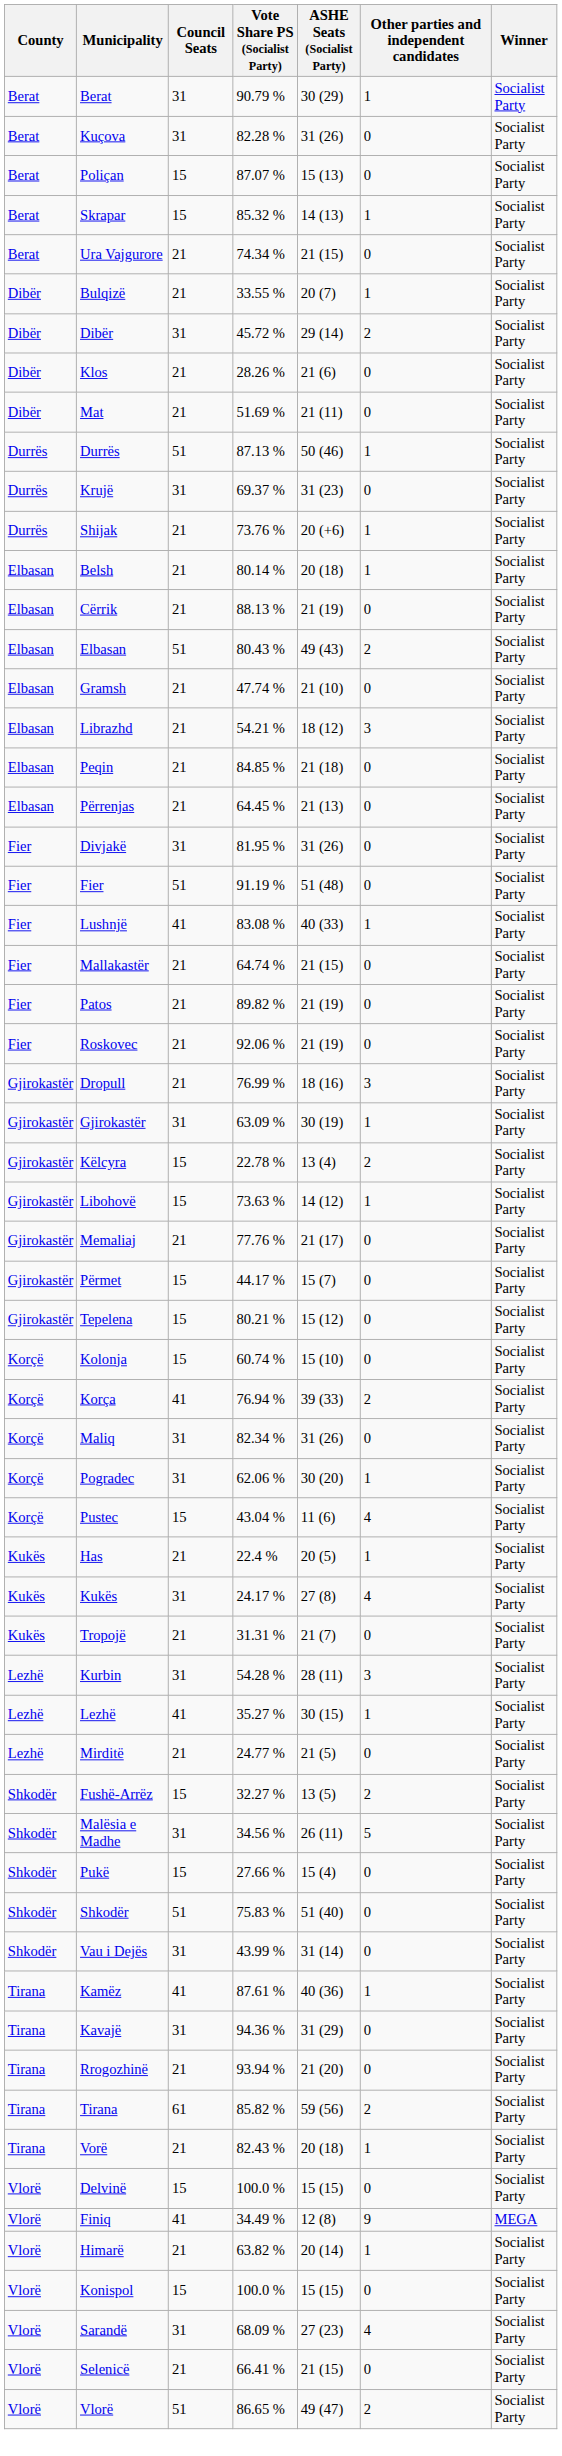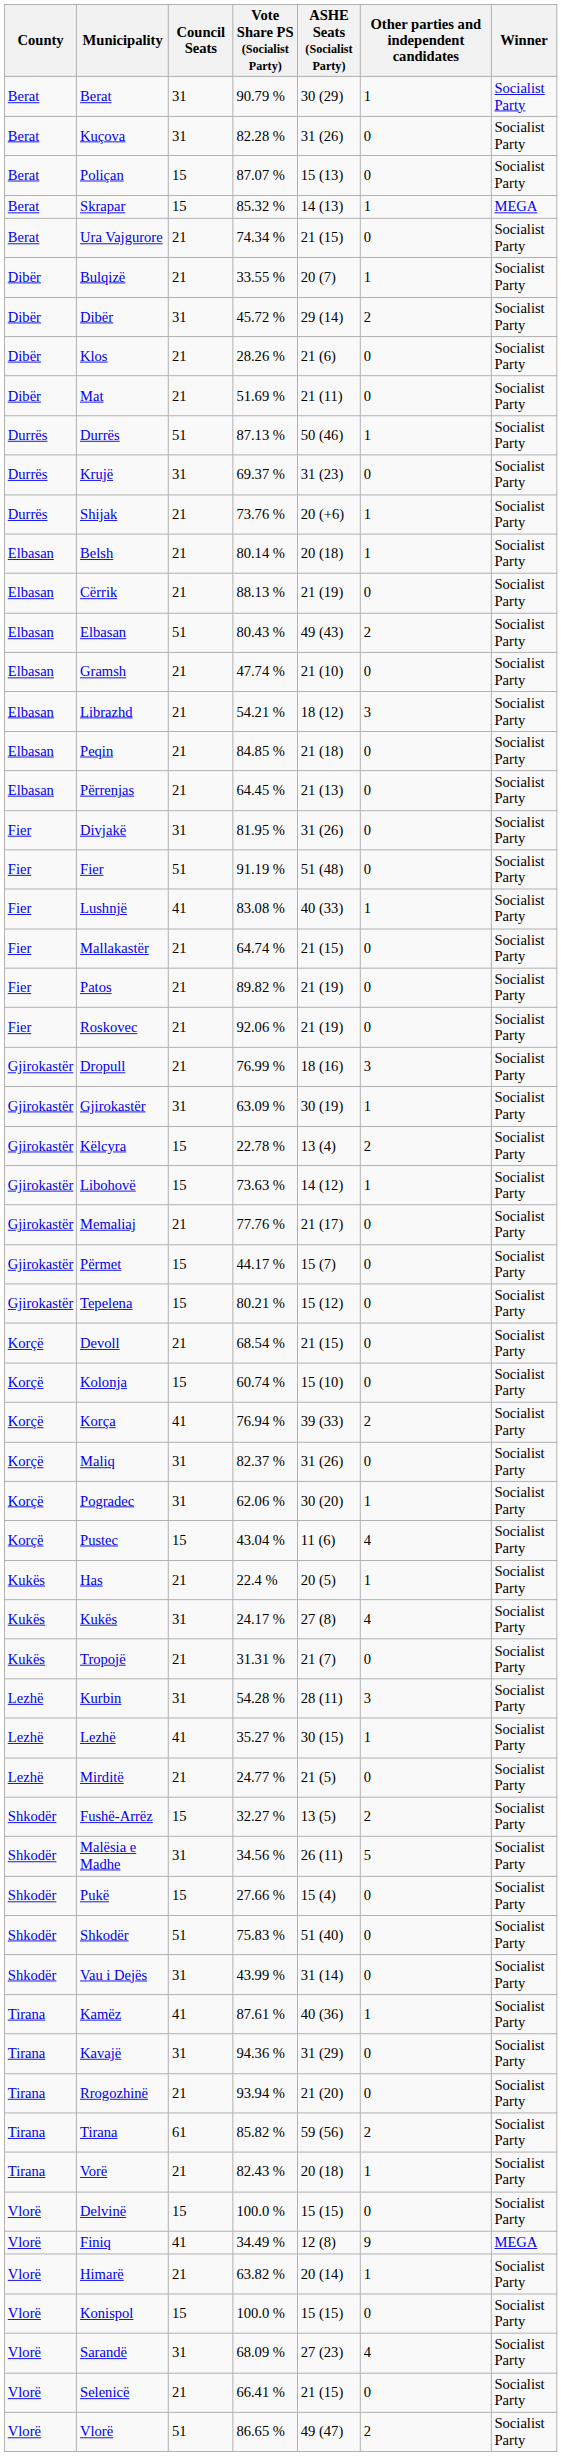Skrapar | Winner: Socialist Party -> MEGA
+ row: Korçë | Devoll | 21 | 68.54 % | 21 (15) | 0 | Socialist Party
Maliq | Vote Share PS (Socialist Party): 82.34 % -> 82.37 %
